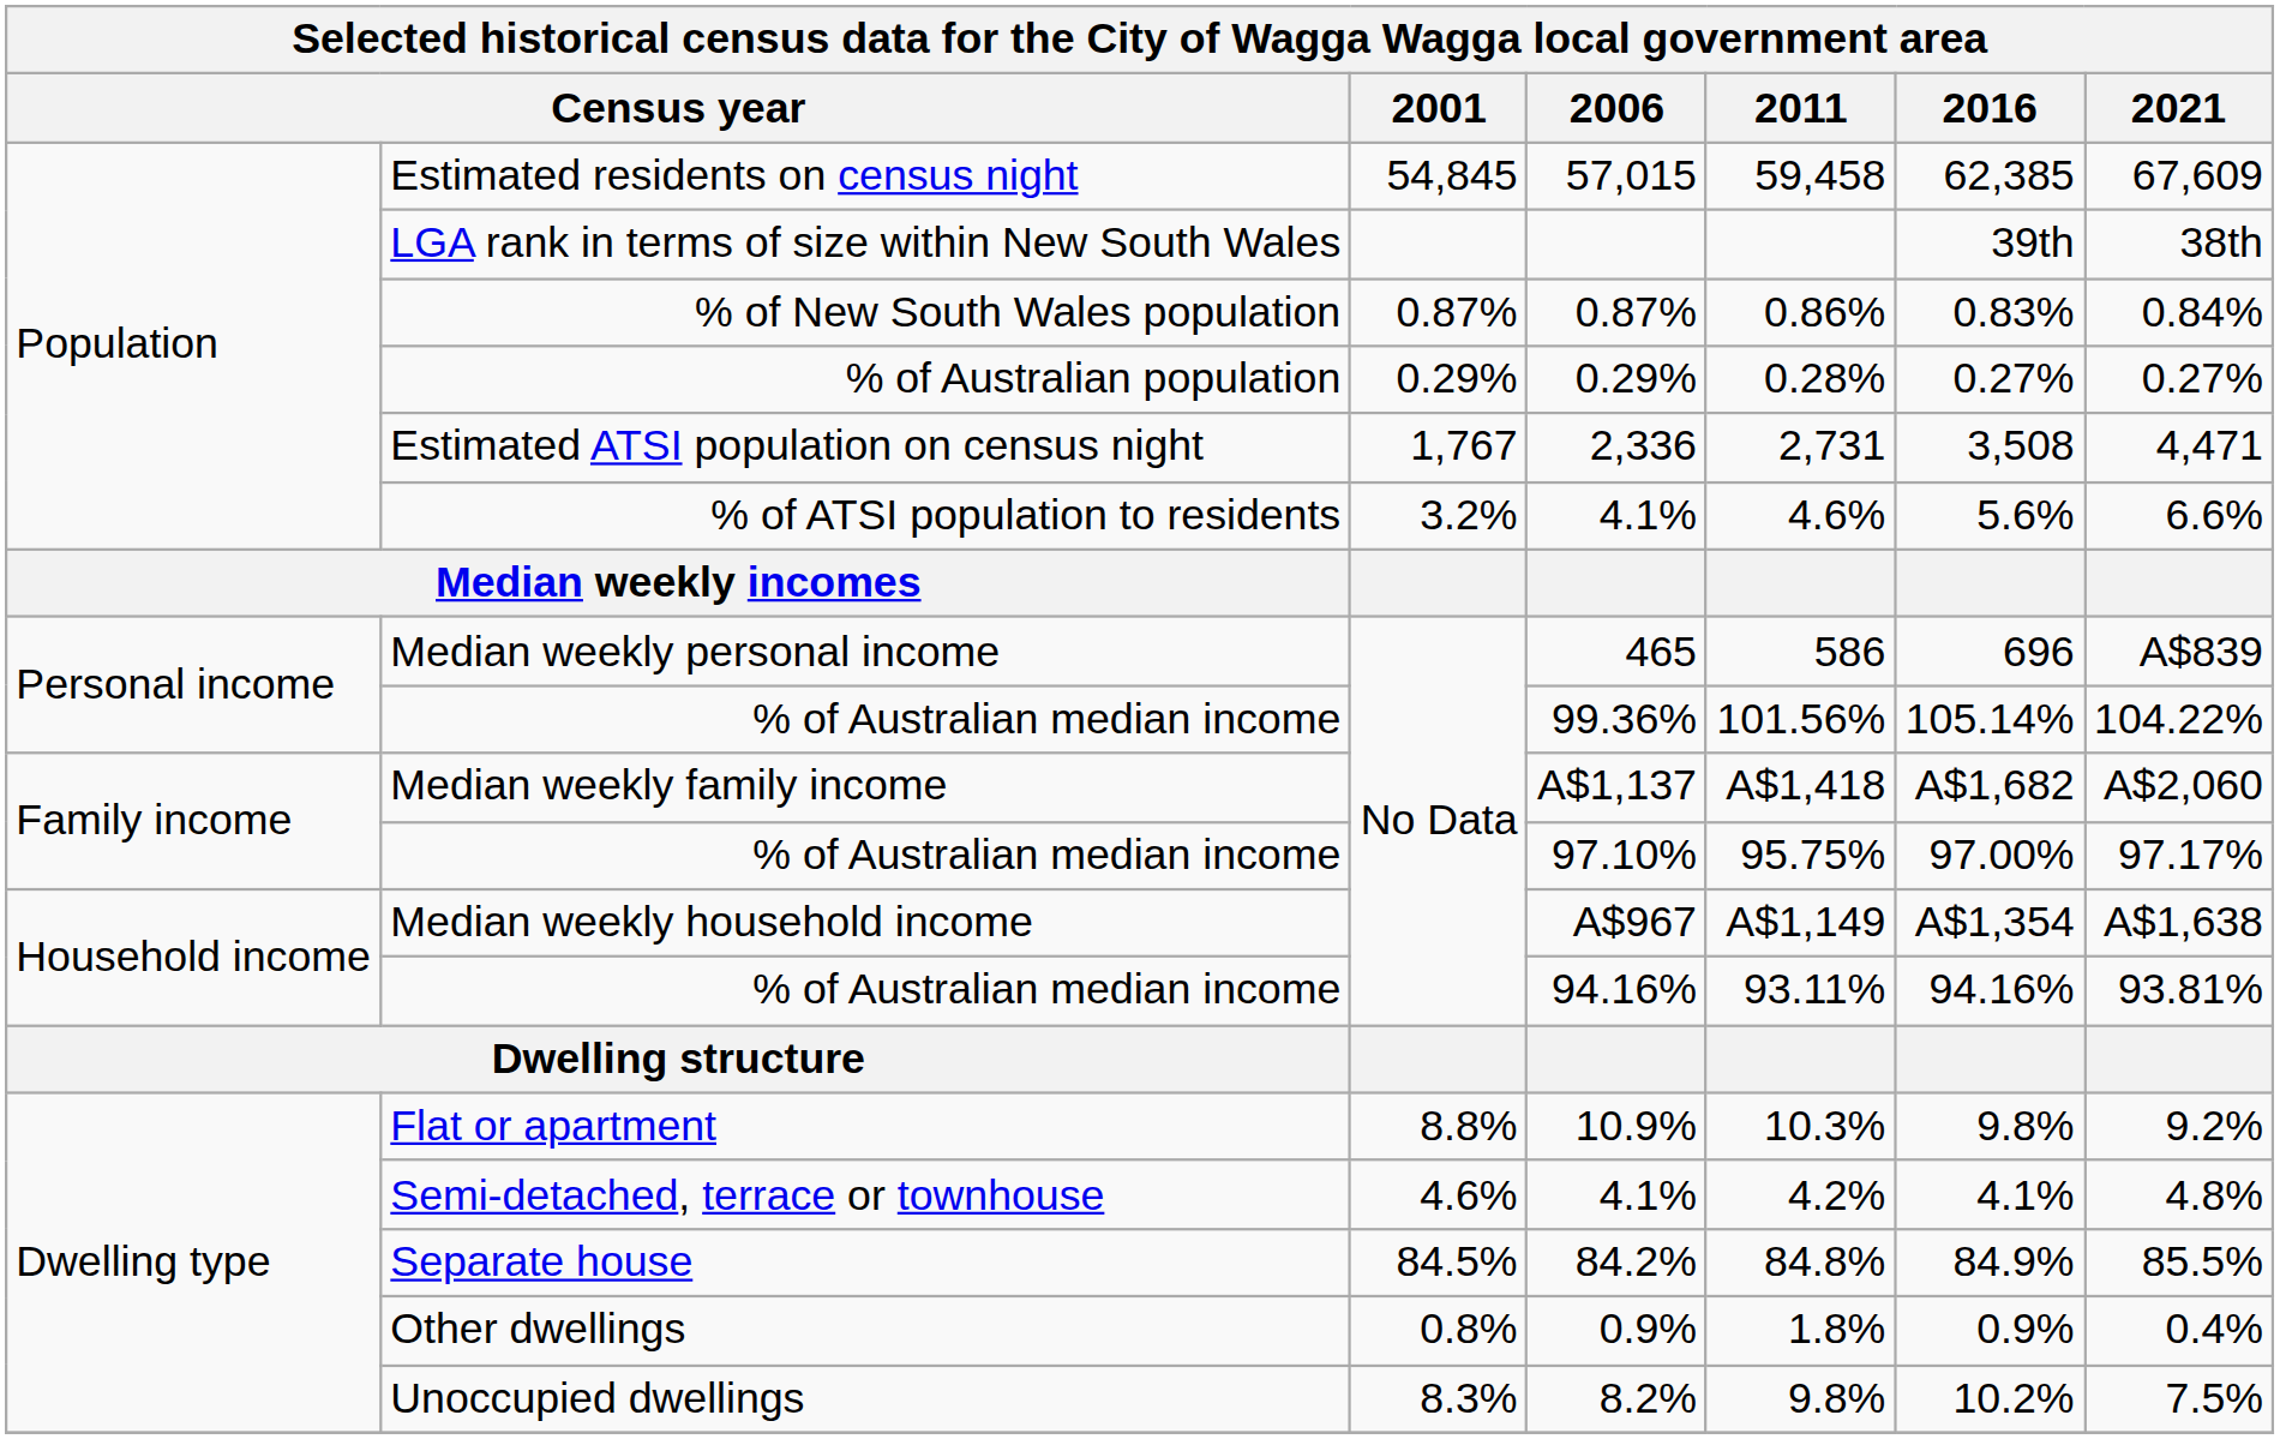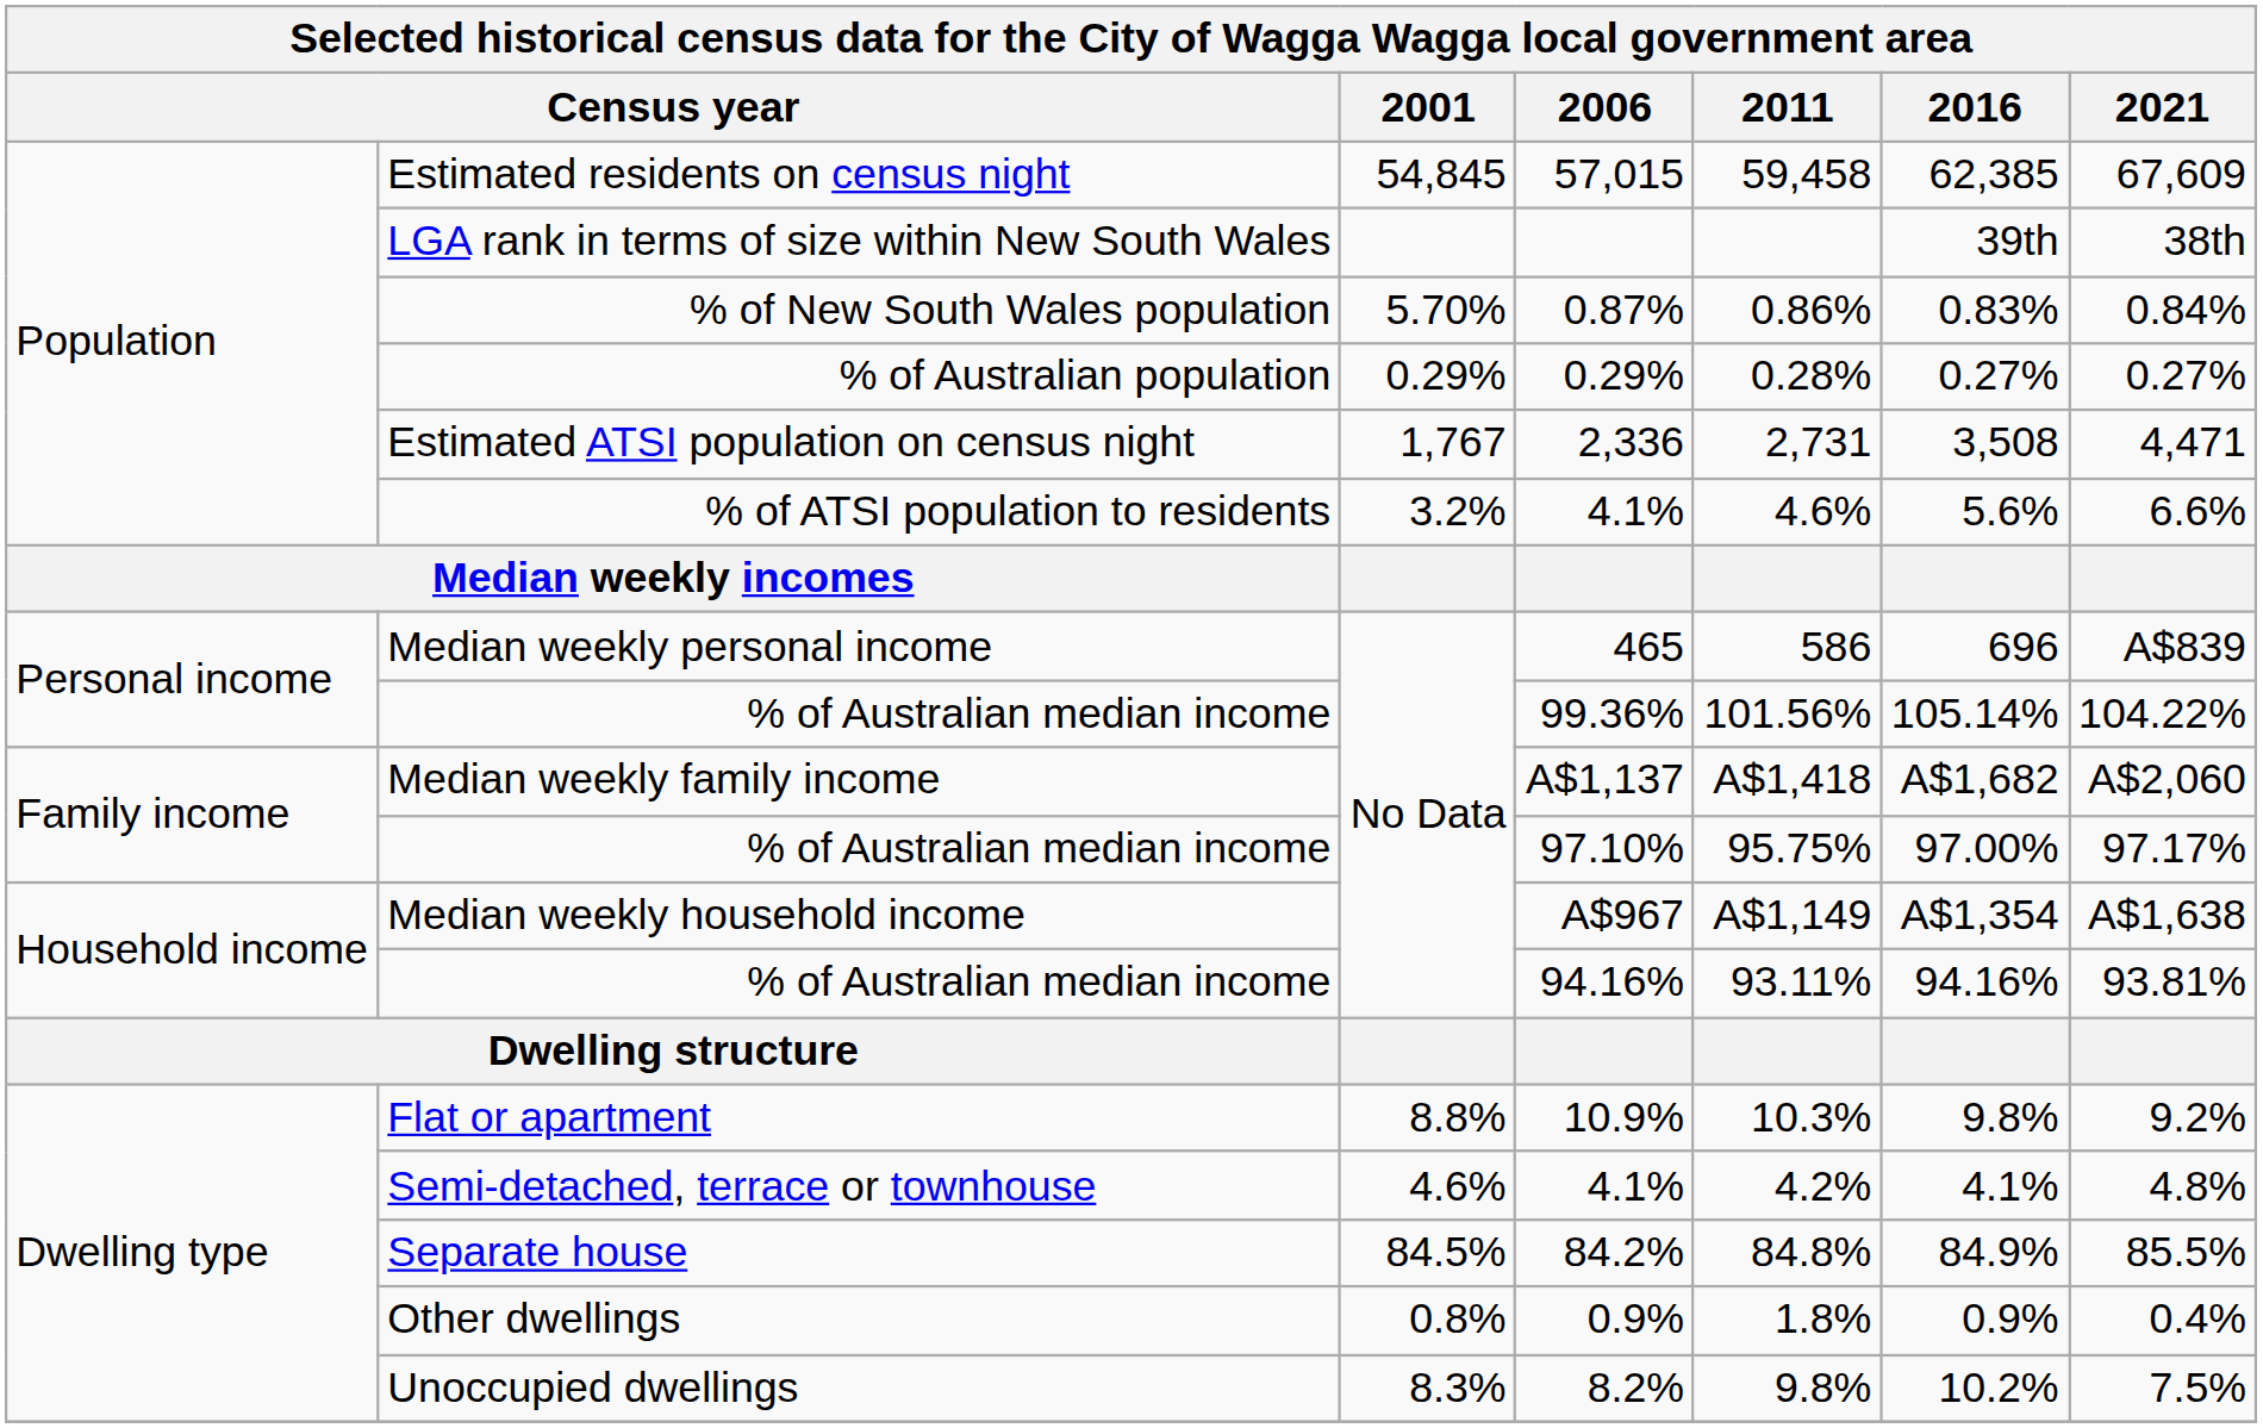% of New South Wales population | 2001: 0.87% -> 5.70%
